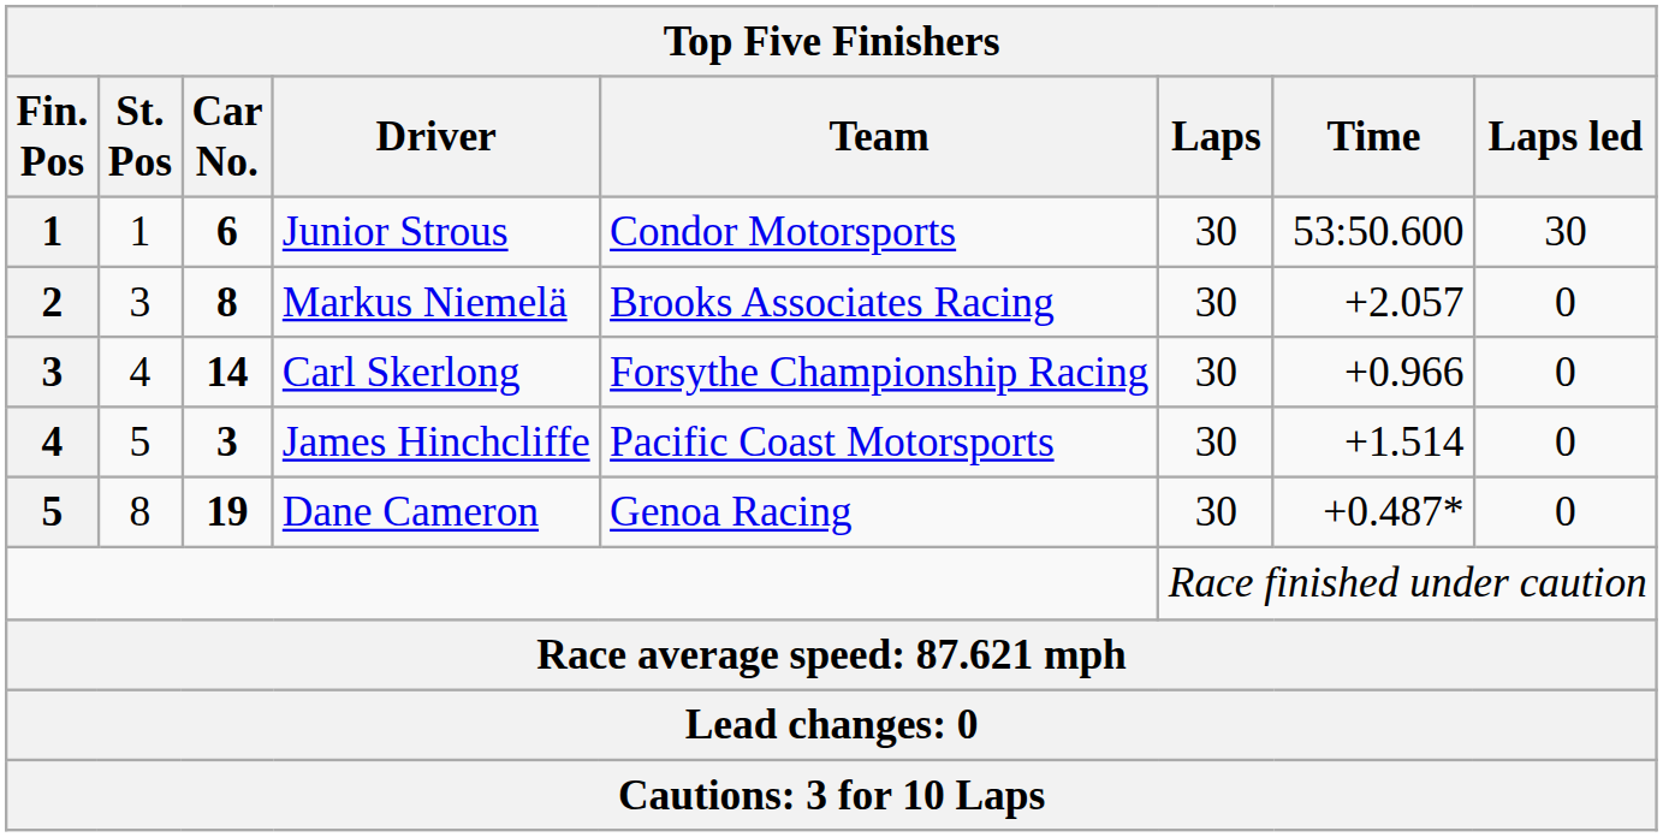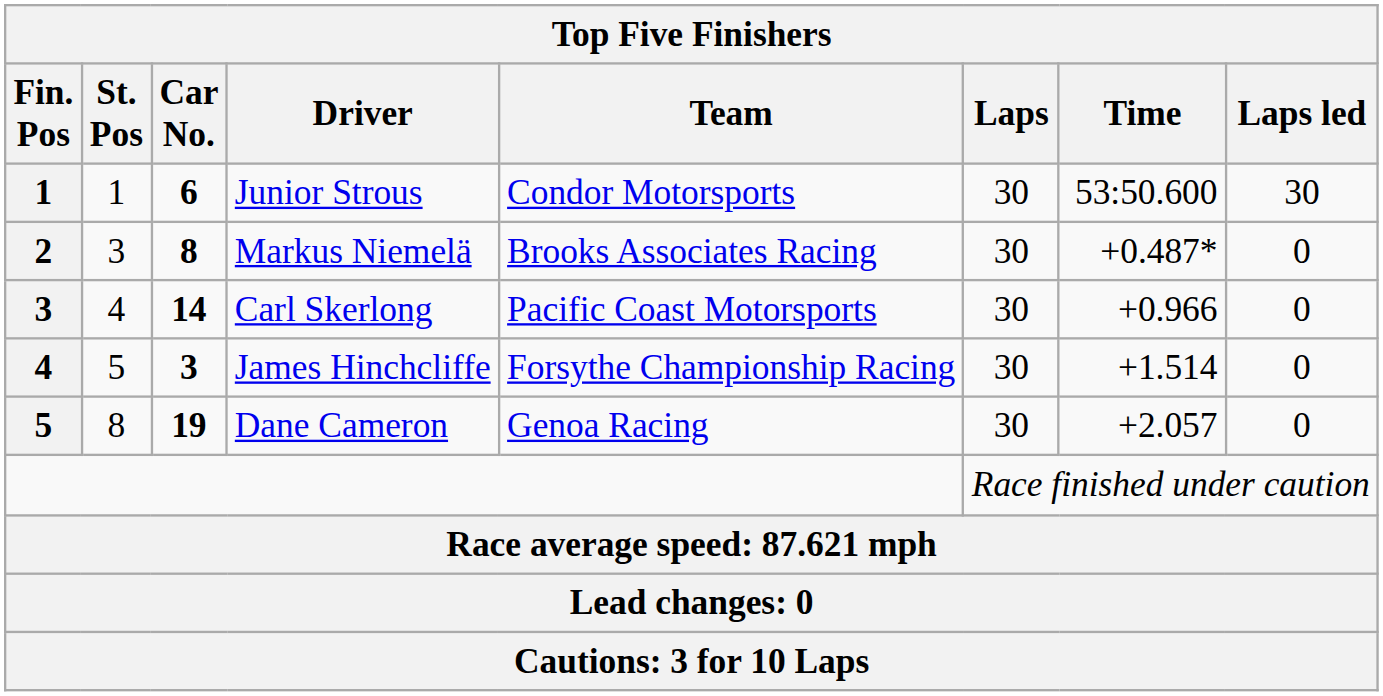Markus Niemelä | Time: +2.057 -> +0.487*
Carl Skerlong | Team: Forsythe Championship Racing -> Pacific Coast Motorsports
James Hinchcliffe | Team: Pacific Coast Motorsports -> Forsythe Championship Racing
Dane Cameron | Time: +0.487* -> +2.057
